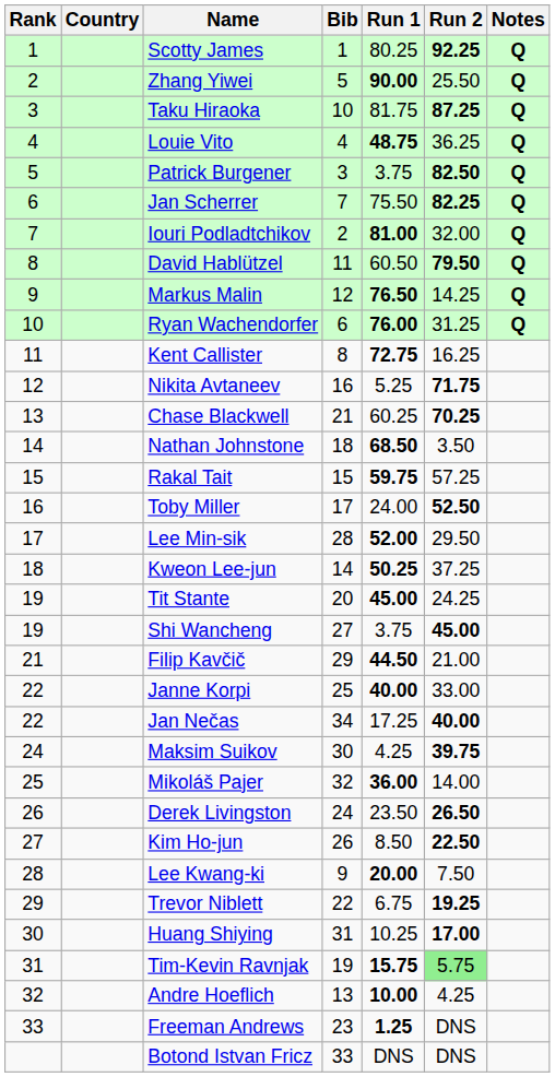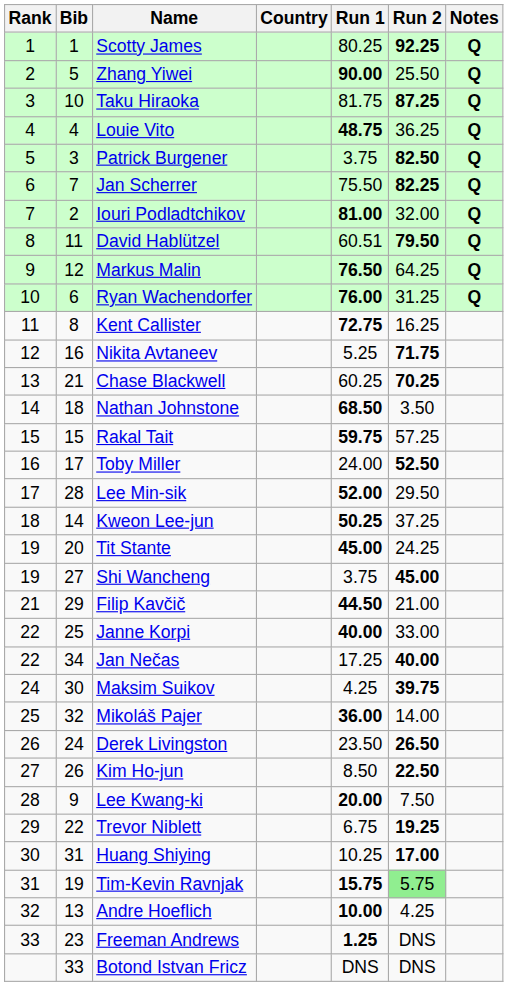columns swapped: Bib <-> Country
David Hablützel | Run 1: 60.50 -> 60.51
Markus Malin | Run 2: 14.25 -> 64.25
